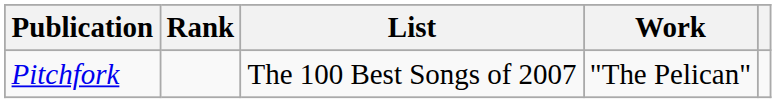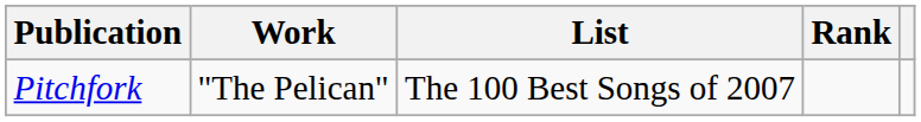columns swapped: Work <-> Rank
